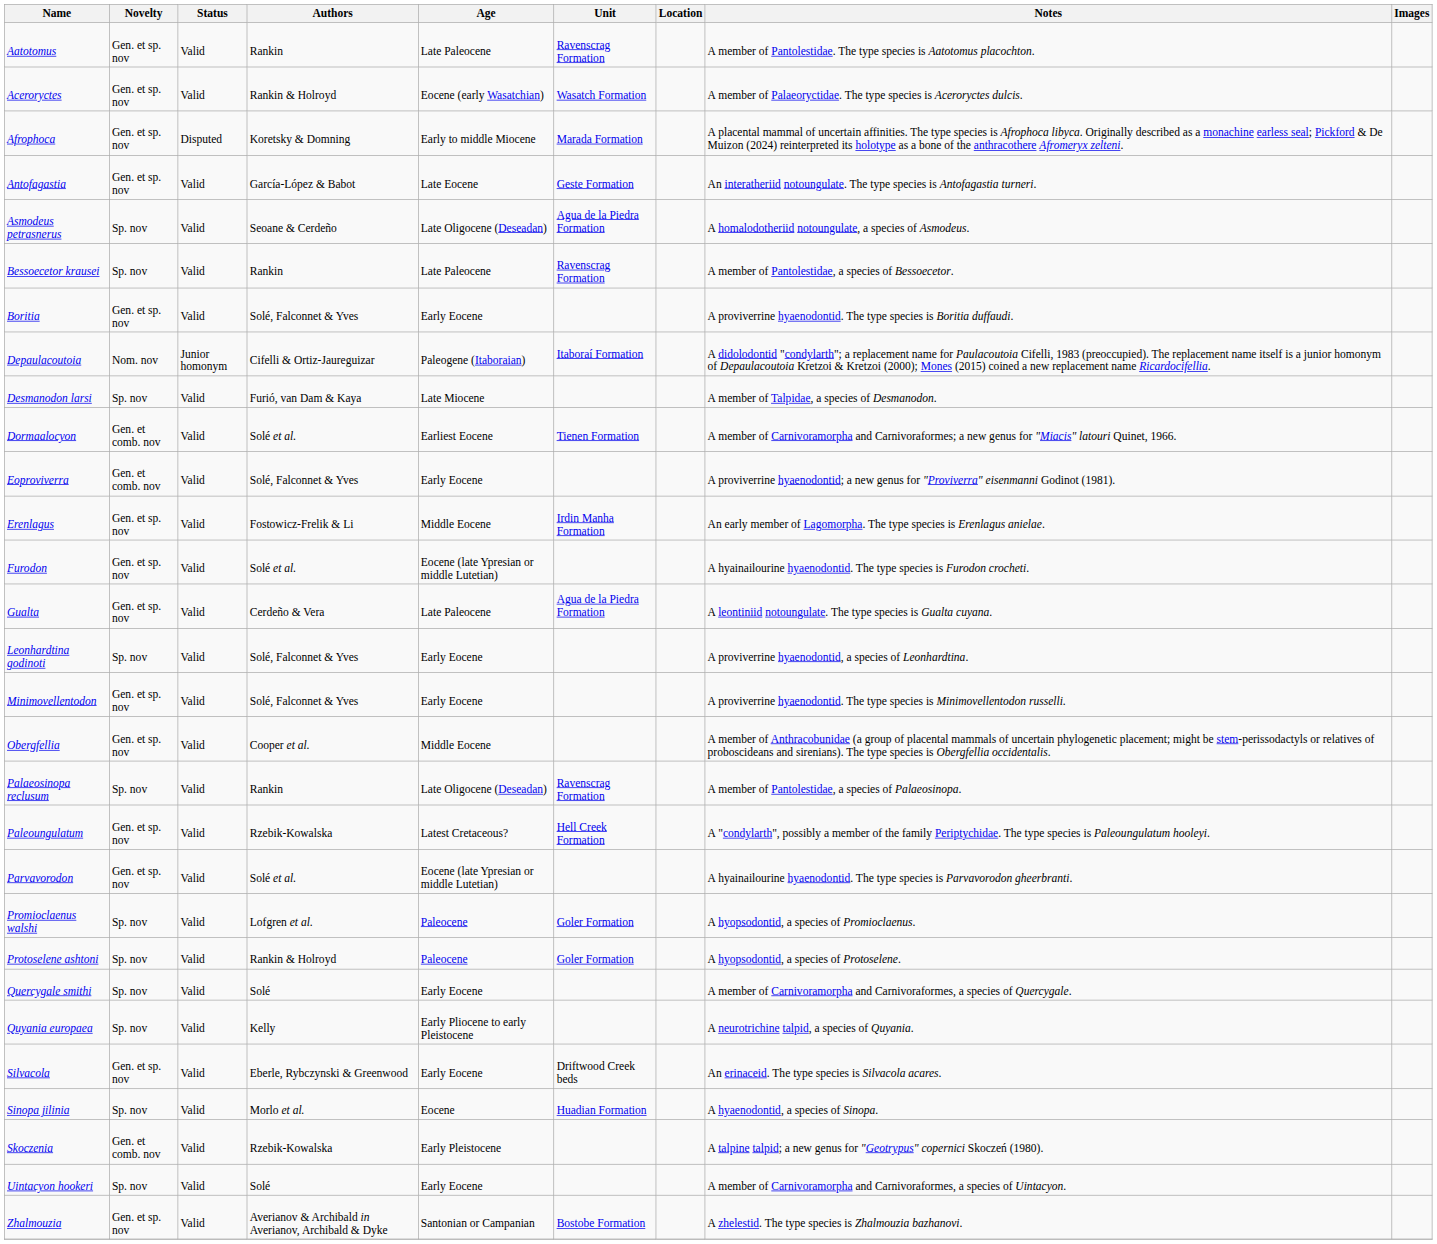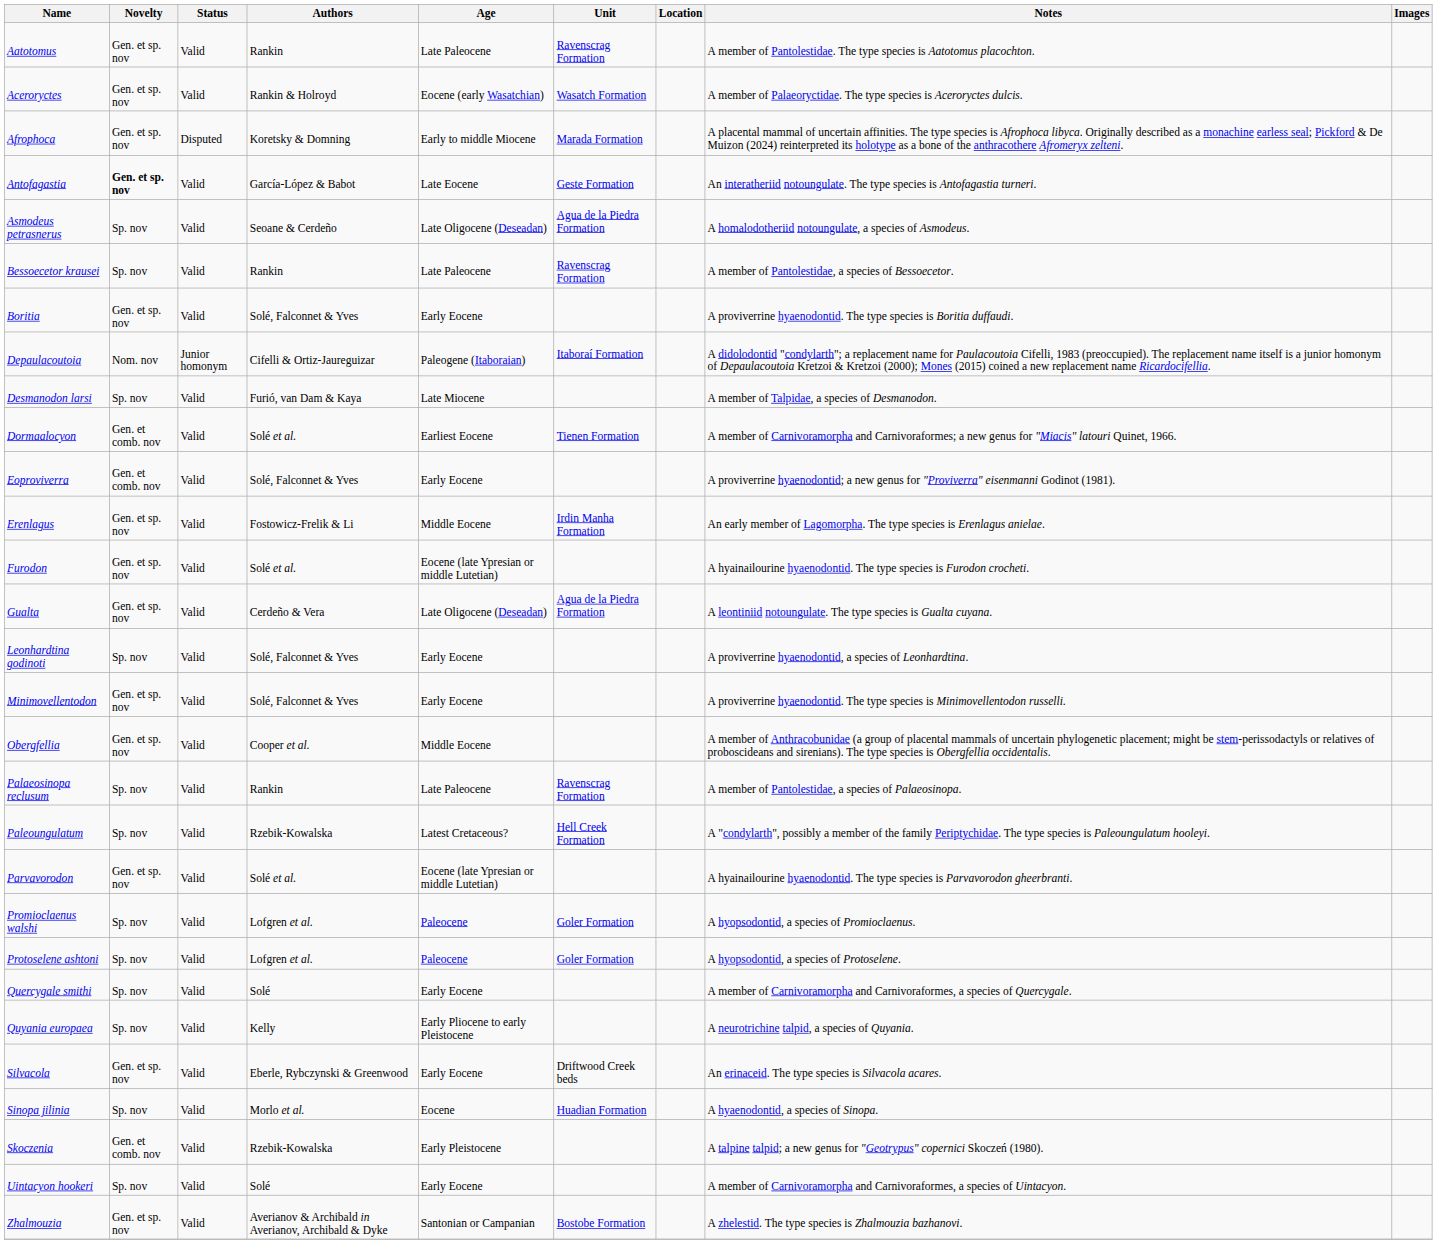Antofagastia | Novelty: normal -> bold
Gualta | Age: Late Paleocene -> Late Oligocene (Deseadan)
Palaeosinopa reclusum | Age: Late Oligocene (Deseadan) -> Late Paleocene
Paleoungulatum | Novelty: Gen. et sp. nov -> Sp. nov
Protoselene ashtoni | Authors: Rankin & Holroyd -> Lofgren et al.
